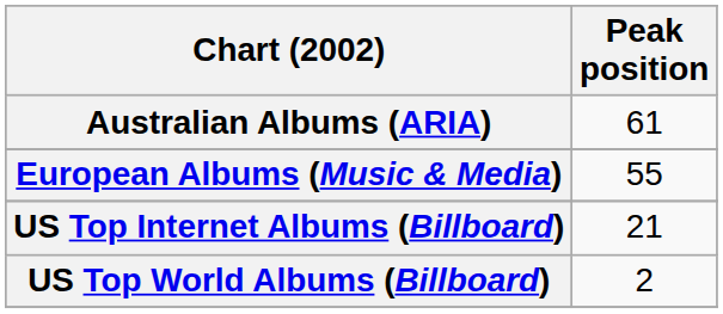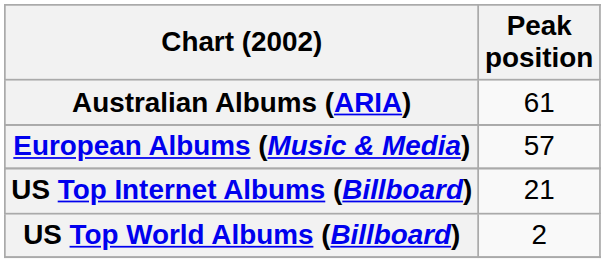European Albums (Music & Media) | Peak position: 55 -> 57
